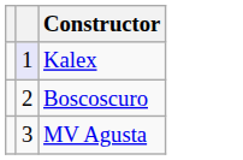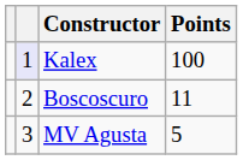+ column: Points | 100 | 11 | 5
